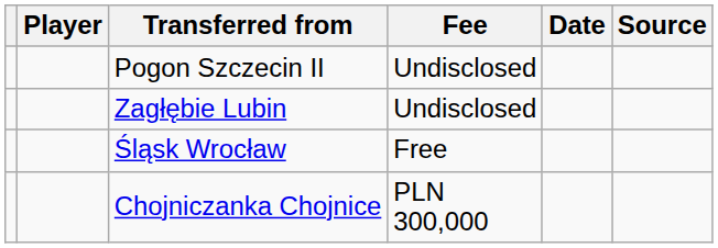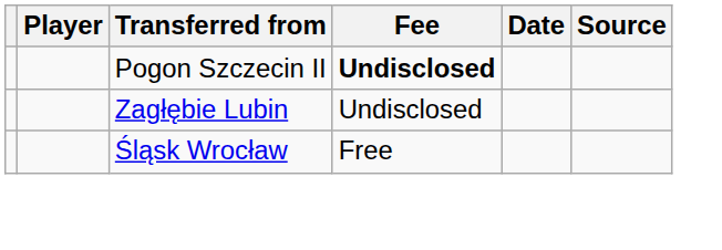Pogon Szczecin II | Fee: normal -> bold
- row: Chojniczanka Chojnice | PLN 300,000
